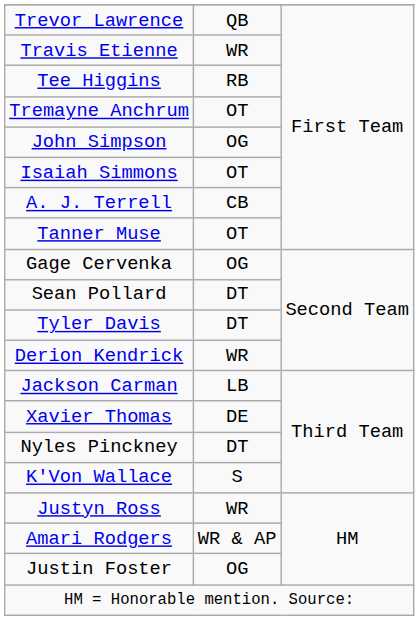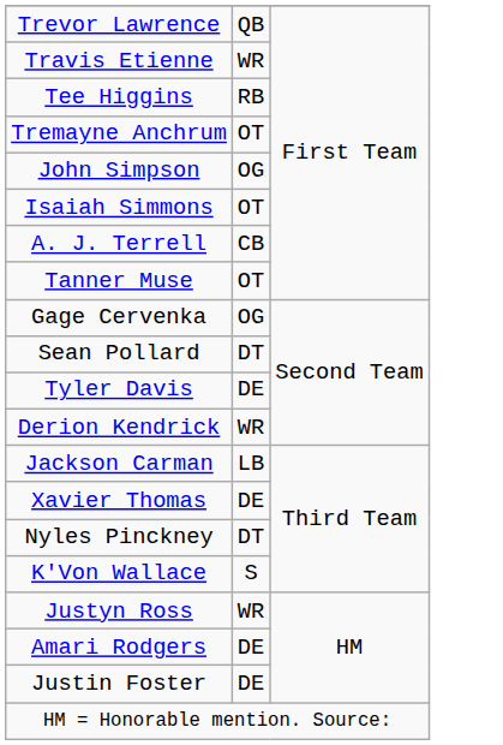Tyler Davis | column 2: DT -> DE
Amari Rodgers | column 2: WR & AP -> DE
Justin Foster | column 2: OG -> DE
